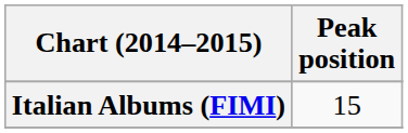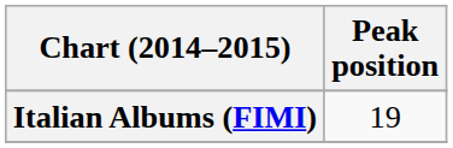Italian Albums (FIMI) | Peak position: 15 -> 19
